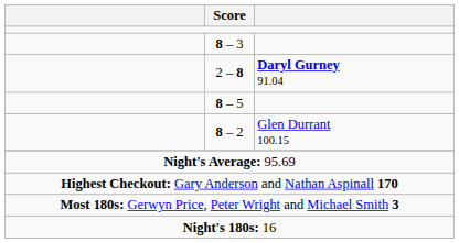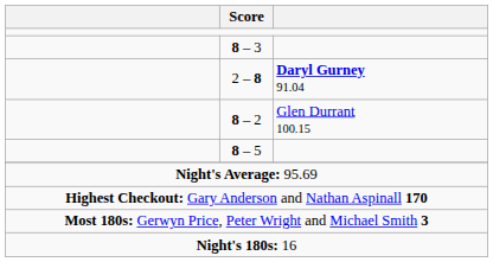rows swapped: 8 – 5 <-> 8 – 2
